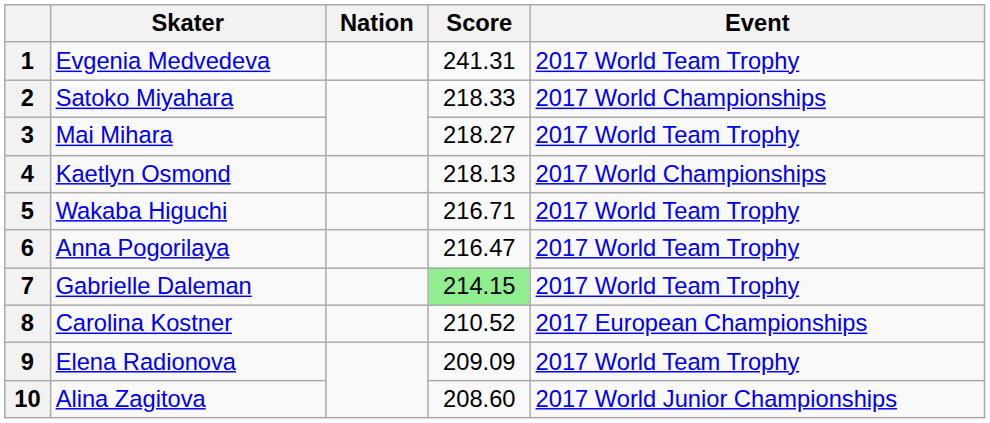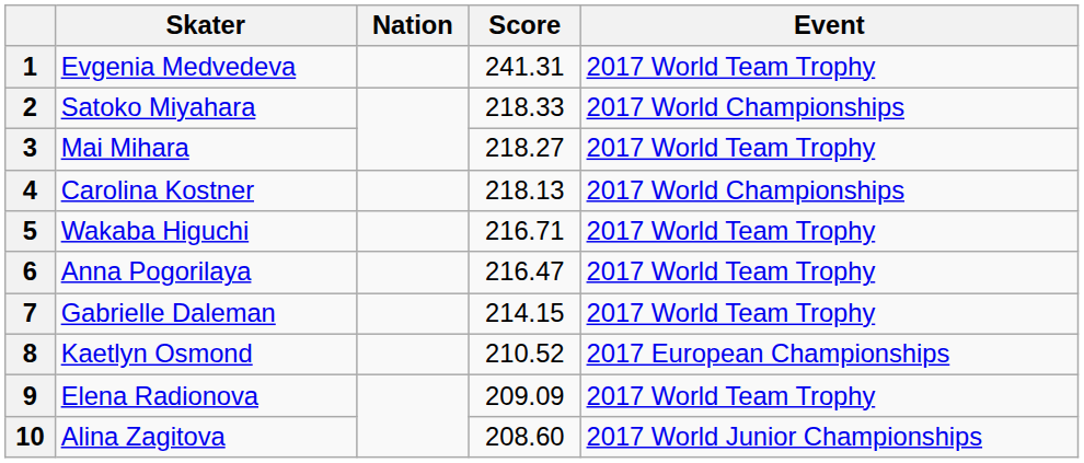4 | Skater: Kaetlyn Osmond -> Carolina Kostner
7 | Score: lightgreen background -> no background
8 | Skater: Carolina Kostner -> Kaetlyn Osmond
